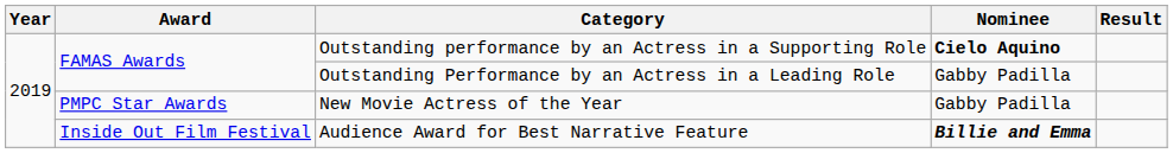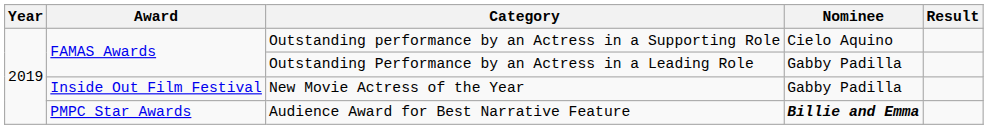Outstanding performance by an Actress in a Supporting Role | Nominee: bold -> normal
New Movie Actress of the Year | Award: PMPC Star Awards -> Inside Out Film Festival
Audience Award for Best Narrative Feature | Award: Inside Out Film Festival -> PMPC Star Awards
